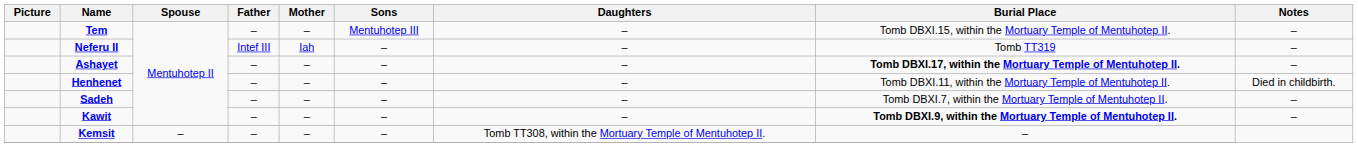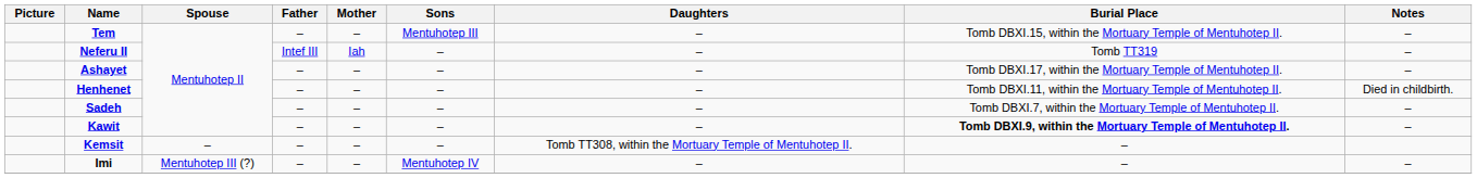Ashayet | Burial Place: bold -> normal
+ row: Imi | Mentuhotep III (?) | – | – | Mentuhotep IV | – | – | –
